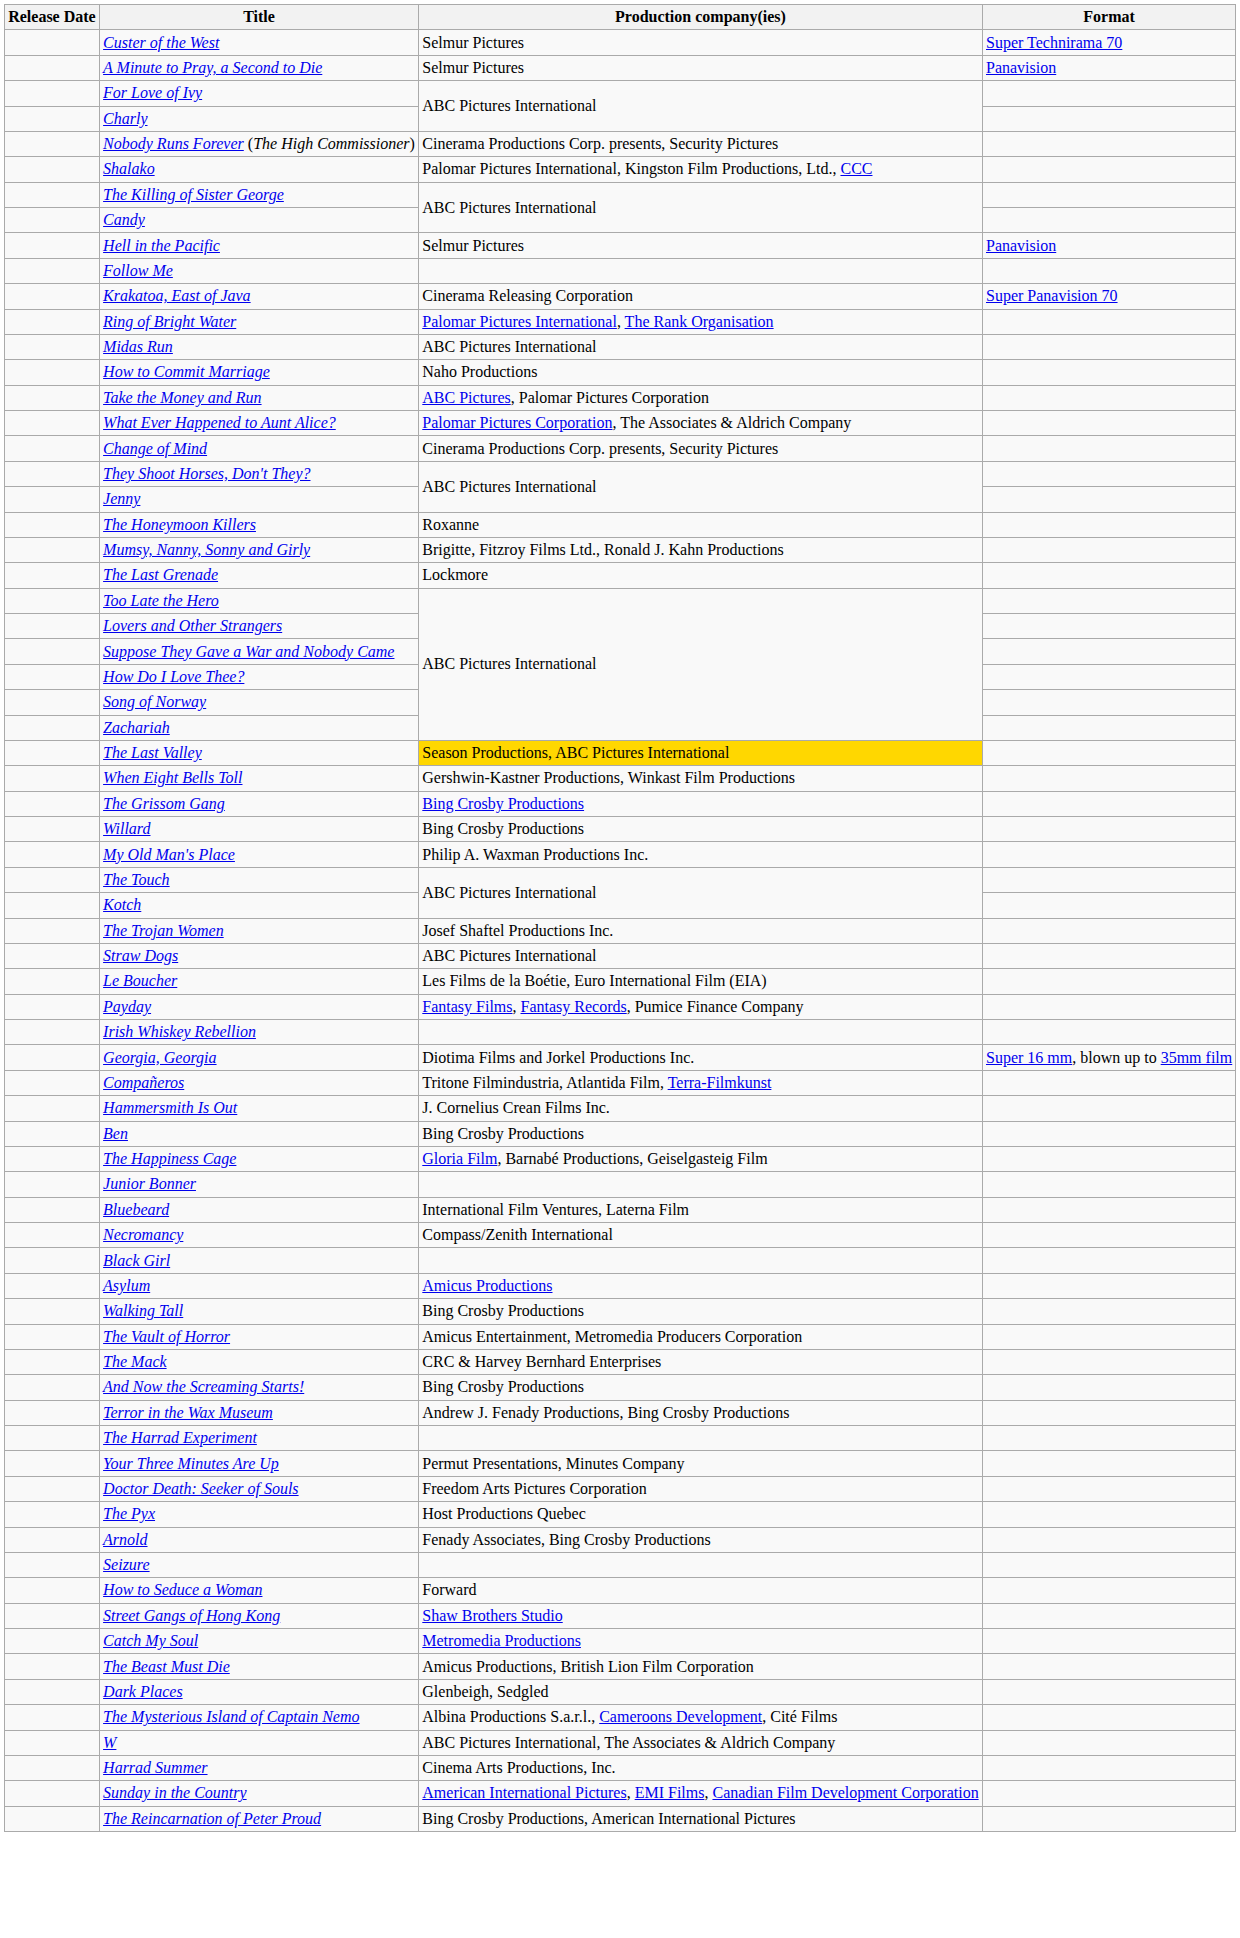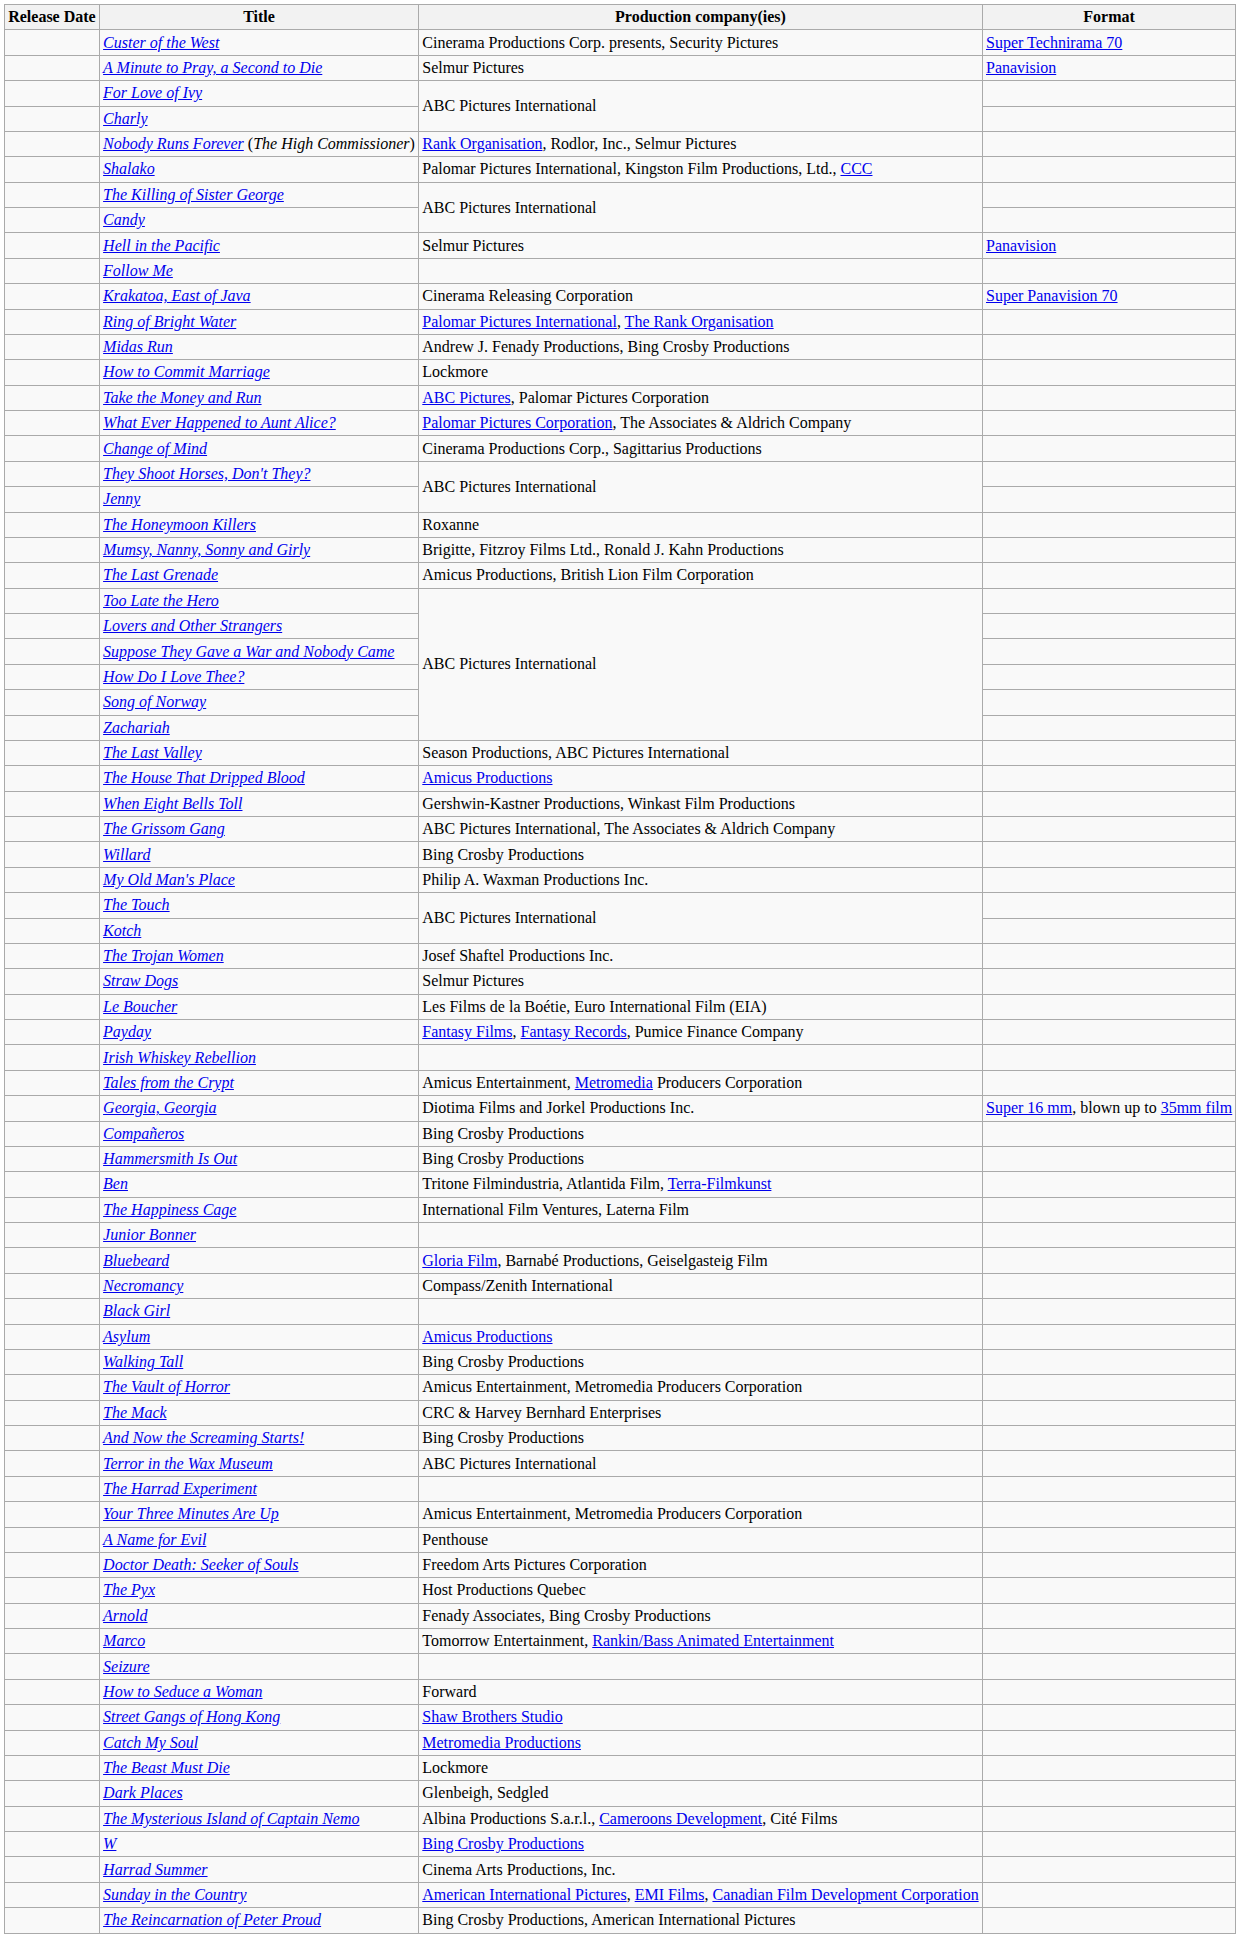Custer of the West | Production company(ies): Selmur Pictures -> Cinerama Productions Corp. presents, Security Pictures
Nobody Runs Forever (The High Commissioner) | Production company(ies): Cinerama Productions Corp. presents, Security Pictures -> Rank Organisation, Rodlor, Inc., Selmur Pictures
Midas Run | Production company(ies): ABC Pictures International -> Andrew J. Fenady Productions, Bing Crosby Productions
How to Commit Marriage | Production company(ies): Naho Productions -> Lockmore
Change of Mind | Production company(ies): Cinerama Productions Corp. presents, Security Pictures -> Cinerama Productions Corp., Sagittarius Productions
The Last Grenade | Production company(ies): Lockmore -> Amicus Productions, British Lion Film Corporation
The Last Valley | Production company(ies): gold background -> no background
+ row: The House That Dripped Blood | Amicus Productions
The Grissom Gang | Production company(ies): Bing Crosby Productions -> ABC Pictures International, The Associates & Aldrich Company
Straw Dogs | Production company(ies): ABC Pictures International -> Selmur Pictures
+ row: Tales from the Crypt | Amicus Entertainment, Metromedia Producers Corporation
Compañeros | Production company(ies): Tritone Filmindustria, Atlantida Film, Terra-Filmkunst -> Bing Crosby Productions
Hammersmith Is Out | Production company(ies): J. Cornelius Crean Films Inc. -> Bing Crosby Productions
Ben | Production company(ies): Bing Crosby Productions -> Tritone Filmindustria, Atlantida Film, Terra-Filmkunst
The Happiness Cage | Production company(ies): Gloria Film, Barnabé Productions, Geiselgasteig Film -> International Film Ventures, Laterna Film
Bluebeard | Production company(ies): International Film Ventures, Laterna Film -> Gloria Film, Barnabé Productions, Geiselgasteig Film
Terror in the Wax Museum | Production company(ies): Andrew J. Fenady Productions, Bing Crosby Productions -> ABC Pictures International
Your Three Minutes Are Up | Production company(ies): Permut Presentations, Minutes Company -> Amicus Entertainment, Metromedia Producers Corporation
+ row: A Name for Evil | Penthouse
+ row: Marco | Tomorrow Entertainment, Rankin/Bass Animated Entertainment
The Beast Must Die | Production company(ies): Amicus Productions, British Lion Film Corporation -> Lockmore
W | Production company(ies): ABC Pictures International, The Associates & Aldrich Company -> Bing Crosby Productions
